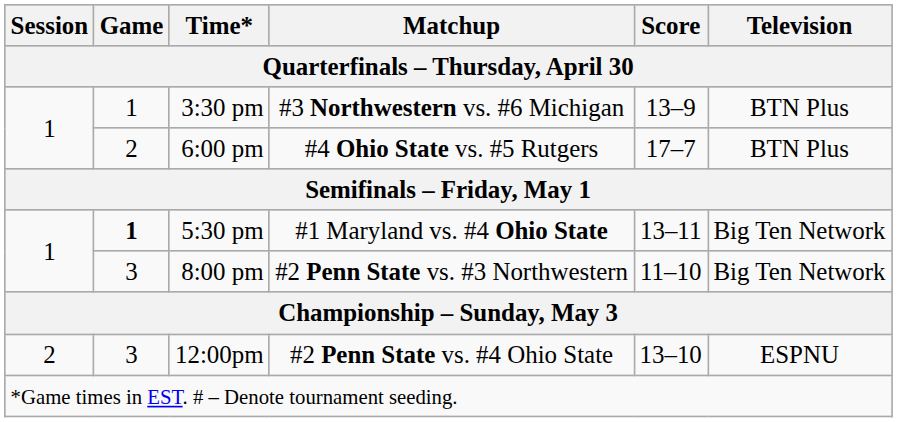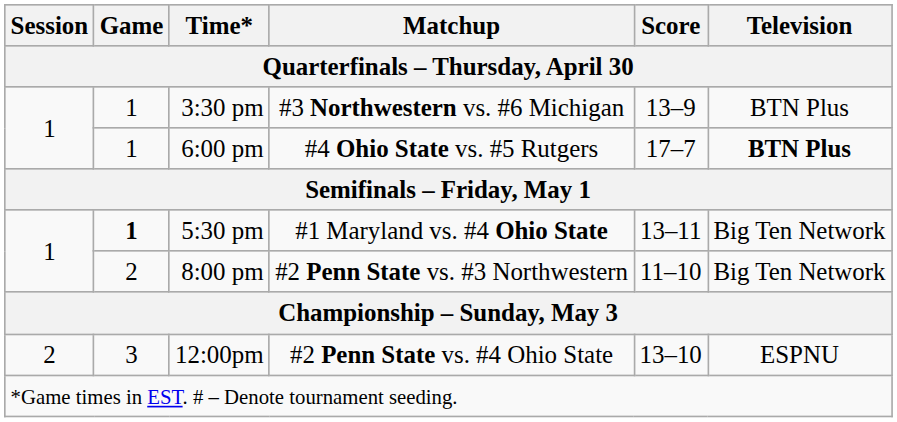6:00 pm | Game: 2 -> 1
6:00 pm | Television: normal -> bold
8:00 pm | Game: 3 -> 2
